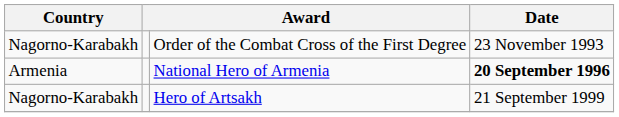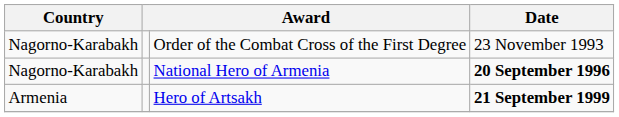National Hero of Armenia | Country: Armenia -> Nagorno-Karabakh
Hero of Artsakh | Country: Nagorno-Karabakh -> Armenia
Hero of Artsakh | Date: normal -> bold
